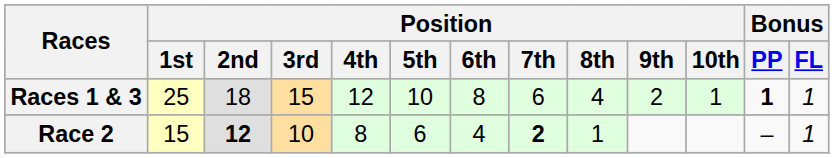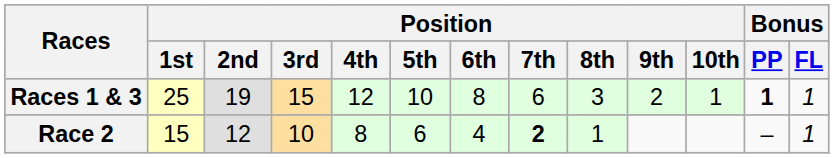Races 1 & 3 | Position / 2nd: 18 -> 19
Races 1 & 3 | Position / 8th: 4 -> 3
Race 2 | Position / 2nd: bold -> normal
